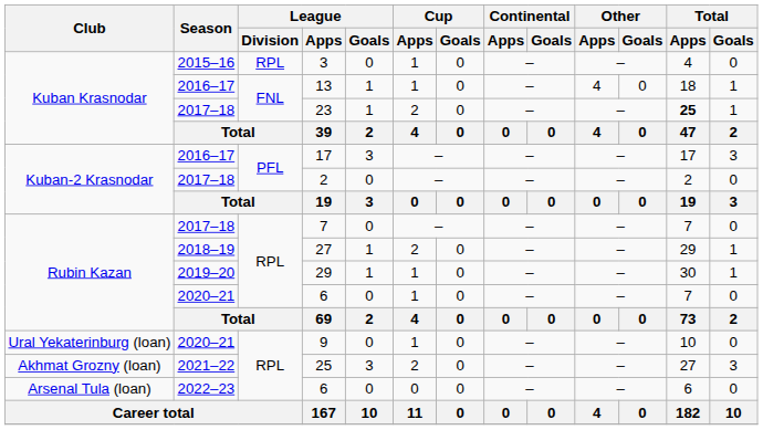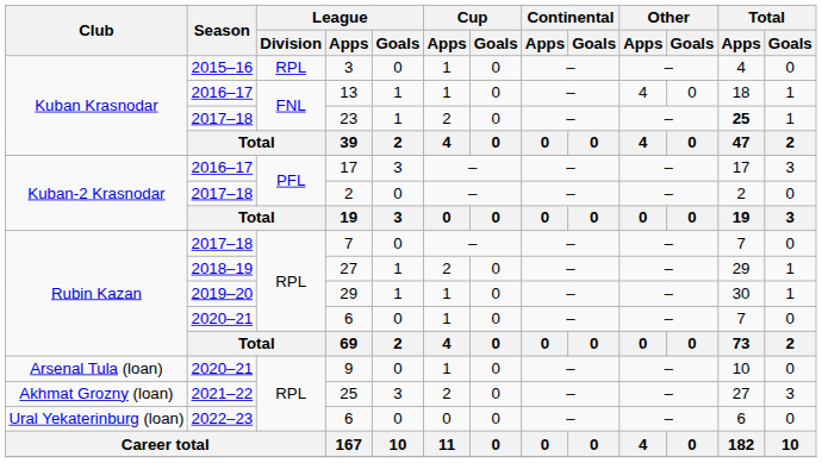9 | Club: Ural Yekaterinburg (loan) -> Arsenal Tula (loan)
2022–23 / 6 | Club: Arsenal Tula (loan) -> Ural Yekaterinburg (loan)
